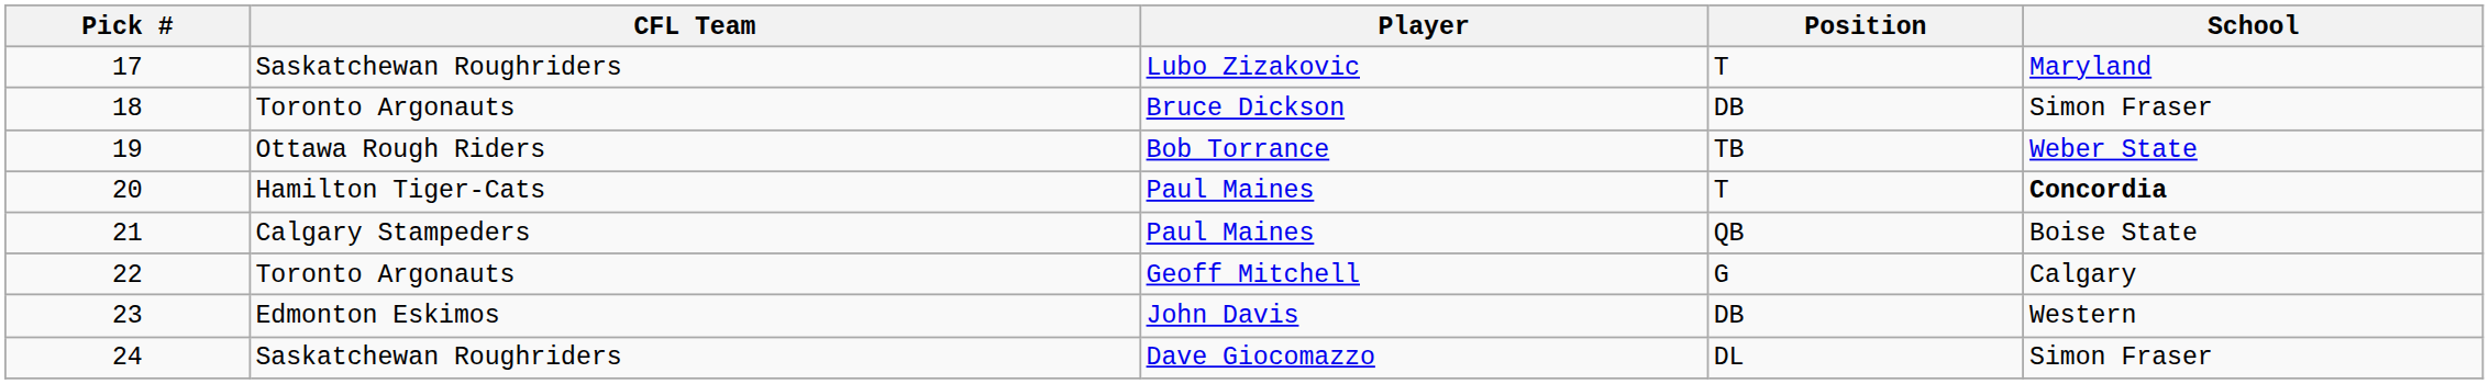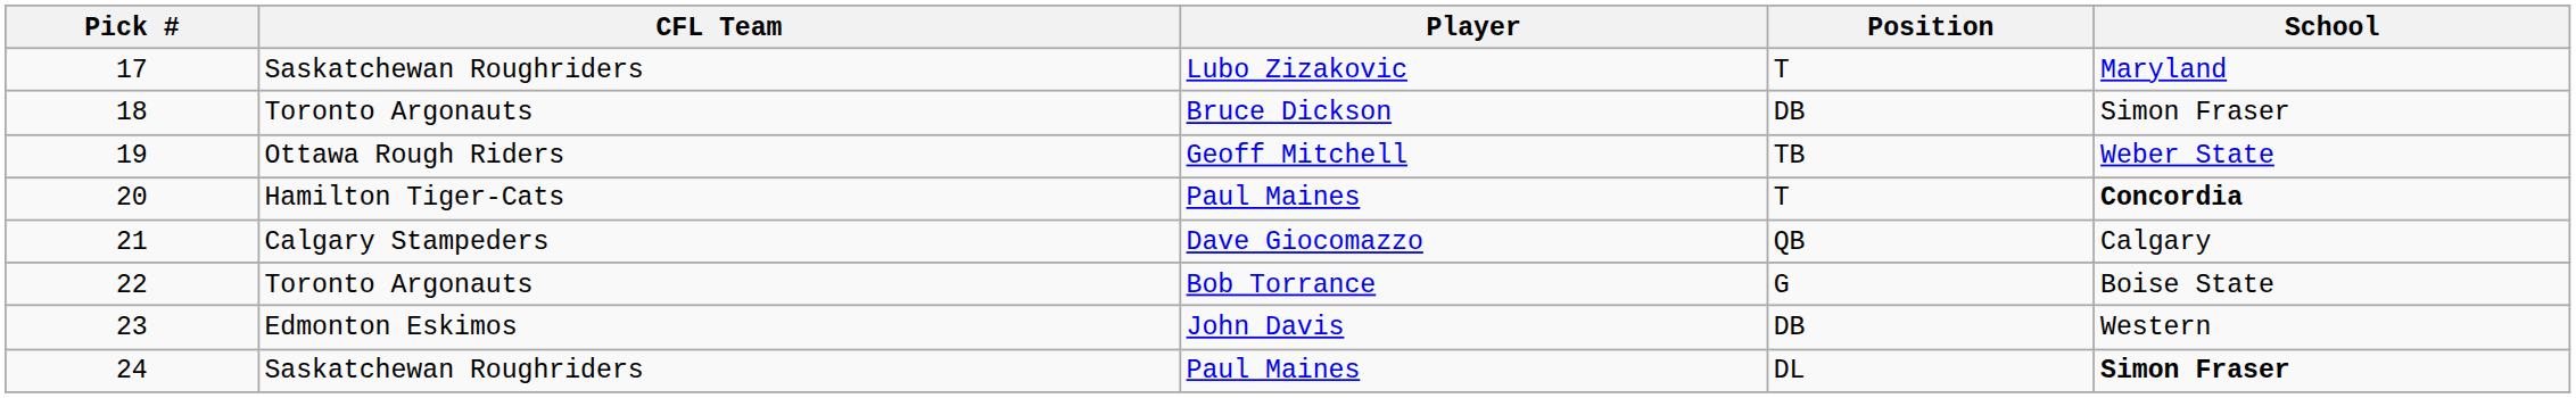19 | Player: Bob Torrance -> Geoff Mitchell
21 | Player: Paul Maines -> Dave Giocomazzo
21 | School: Boise State -> Calgary
22 | Player: Geoff Mitchell -> Bob Torrance
22 | School: Calgary -> Boise State
24 | Player: Dave Giocomazzo -> Paul Maines
24 | School: normal -> bold
